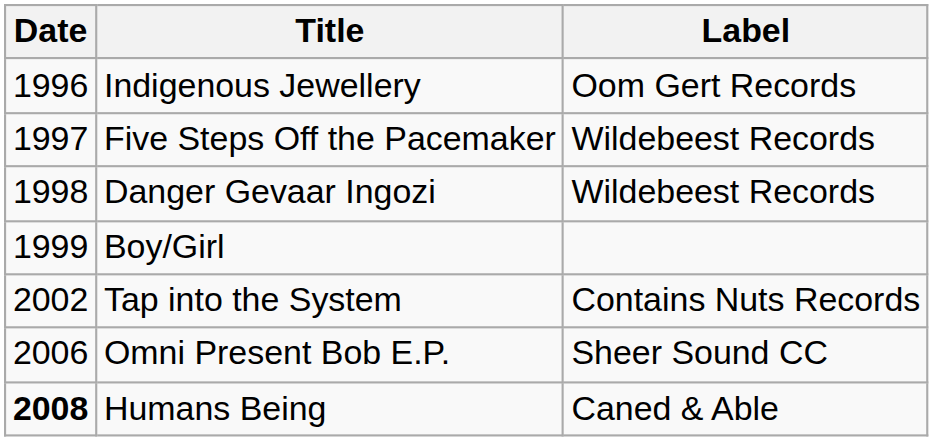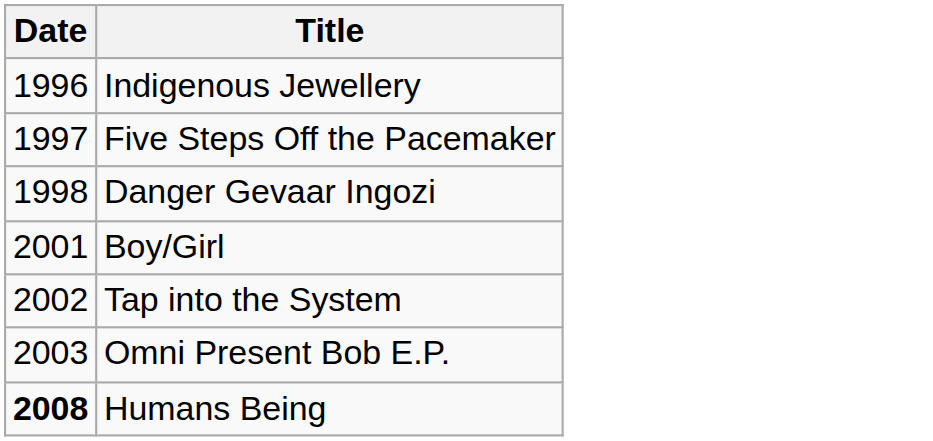- column: Label | Oom Gert Records | Wildebeest Records | Wildebeest Records | Contains Nuts Records | Sheer Sound CC | Caned & Able
Boy/Girl | Date: 1999 -> 2001
Omni Present Bob E.P. | Date: 2006 -> 2003
